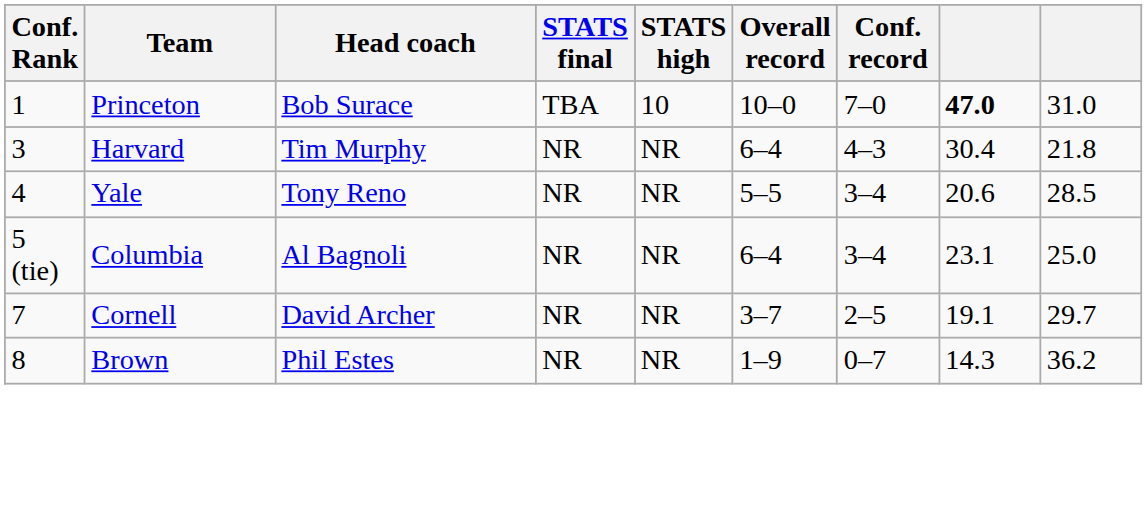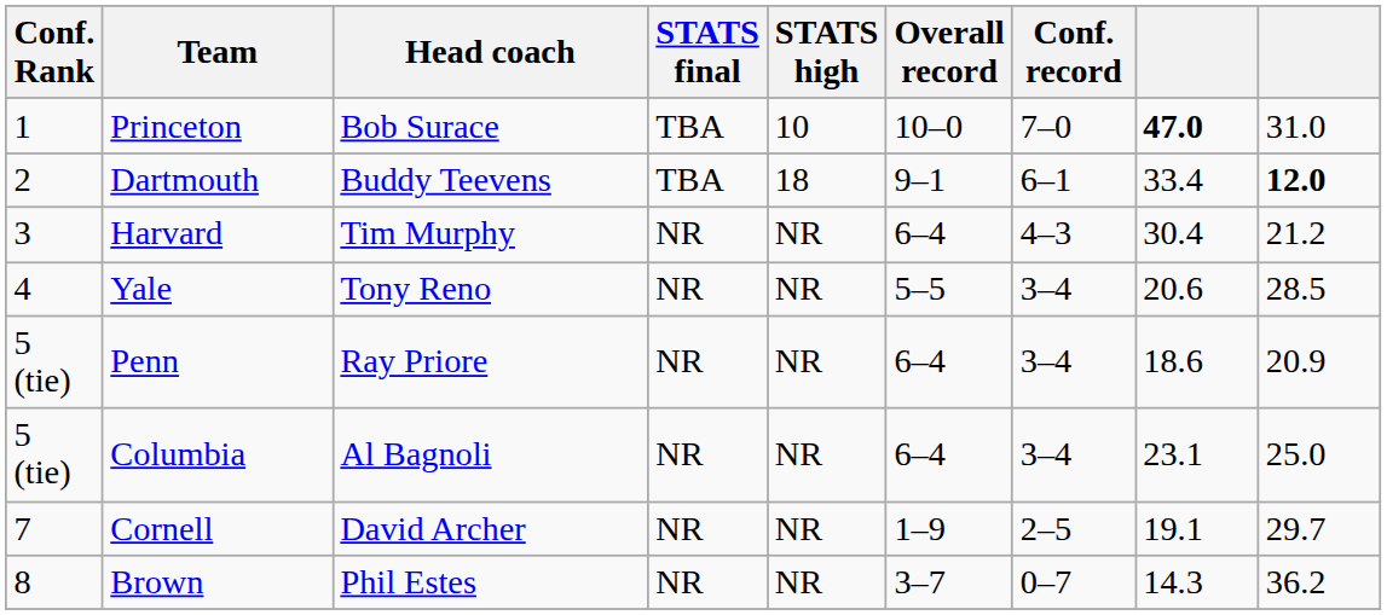+ row: 2 | Dartmouth | Buddy Teevens | TBA | 18 | 9–1 | 6–1 | 33.4 | 12.0
Harvard | column 9: 21.8 -> 21.2
+ row: 5 (tie) | Penn | Ray Priore | NR | NR | 6–4 | 3–4 | 18.6 | 20.9
Cornell | Overall record: 3–7 -> 1–9
Brown | Overall record: 1–9 -> 3–7
